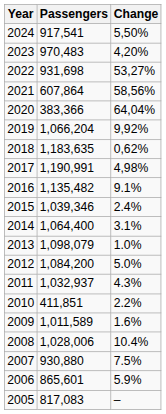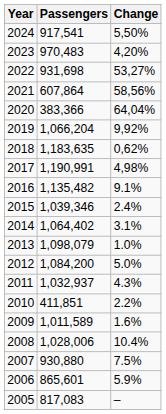2014 | Passengers: 1,064,400 -> 1,064,402
